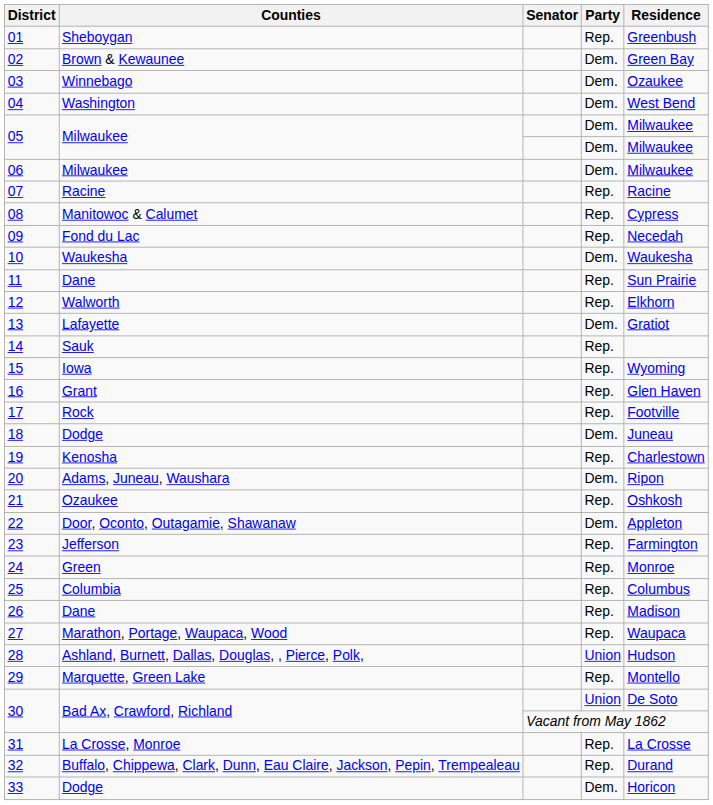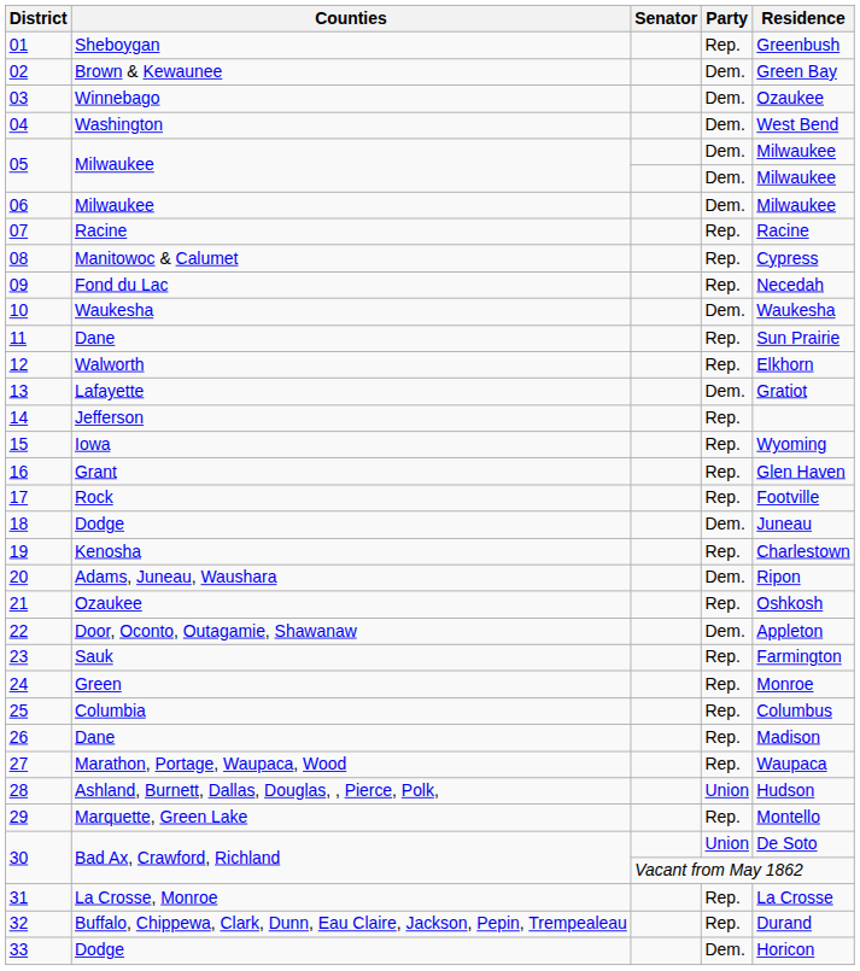14 | Counties: Sauk -> Jefferson
23 | Counties: Jefferson -> Sauk
